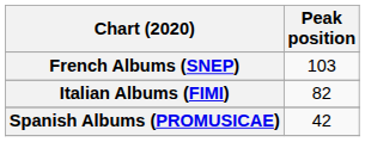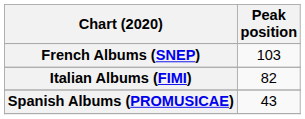Spanish Albums (PROMUSICAE) | Peak position: 42 -> 43
